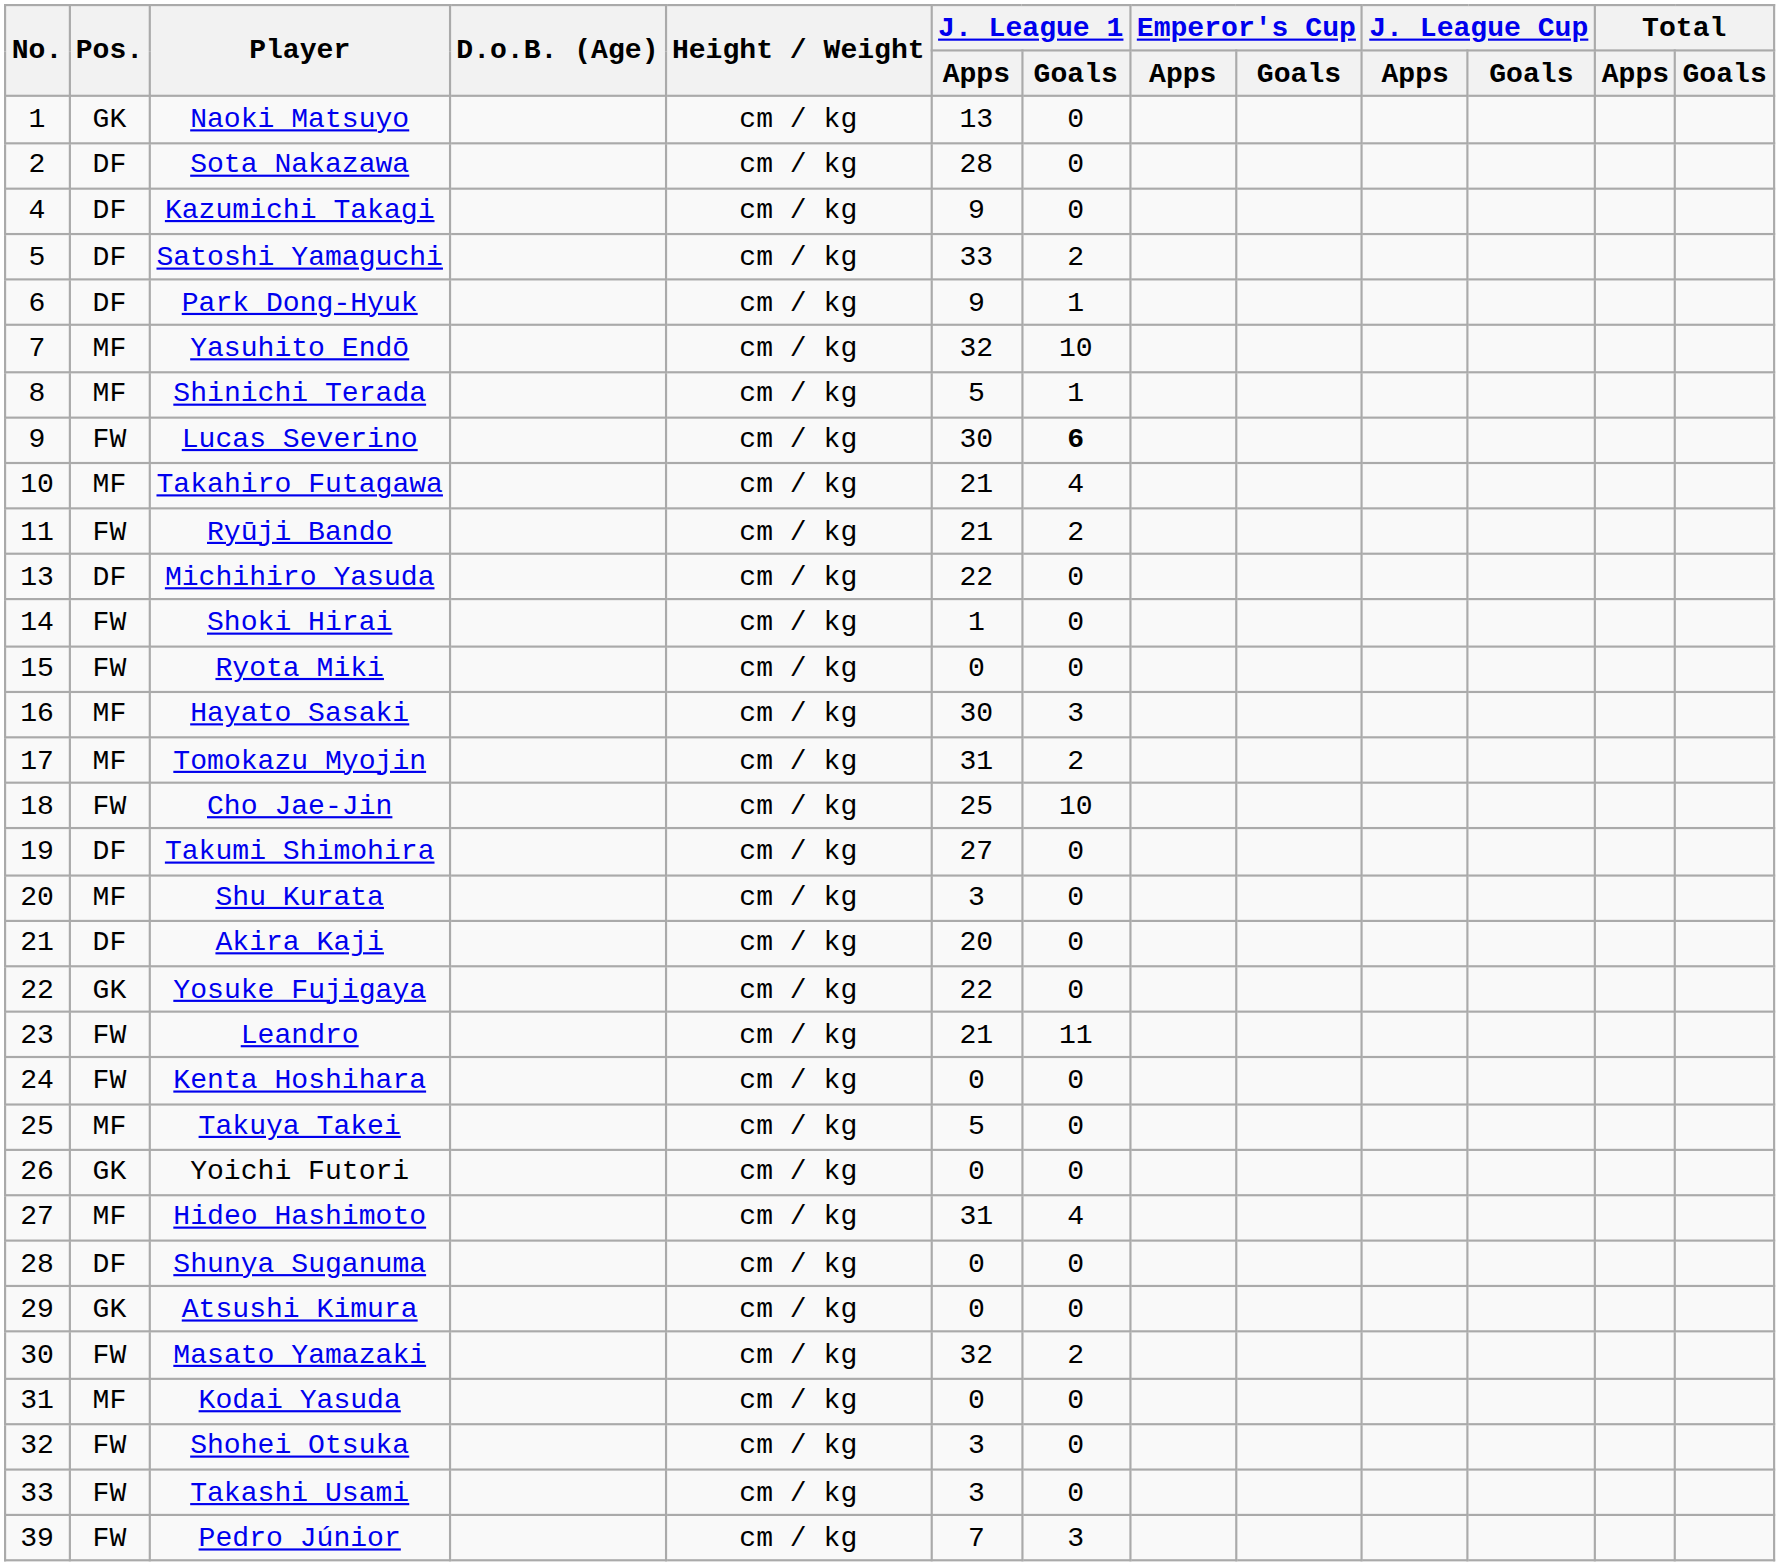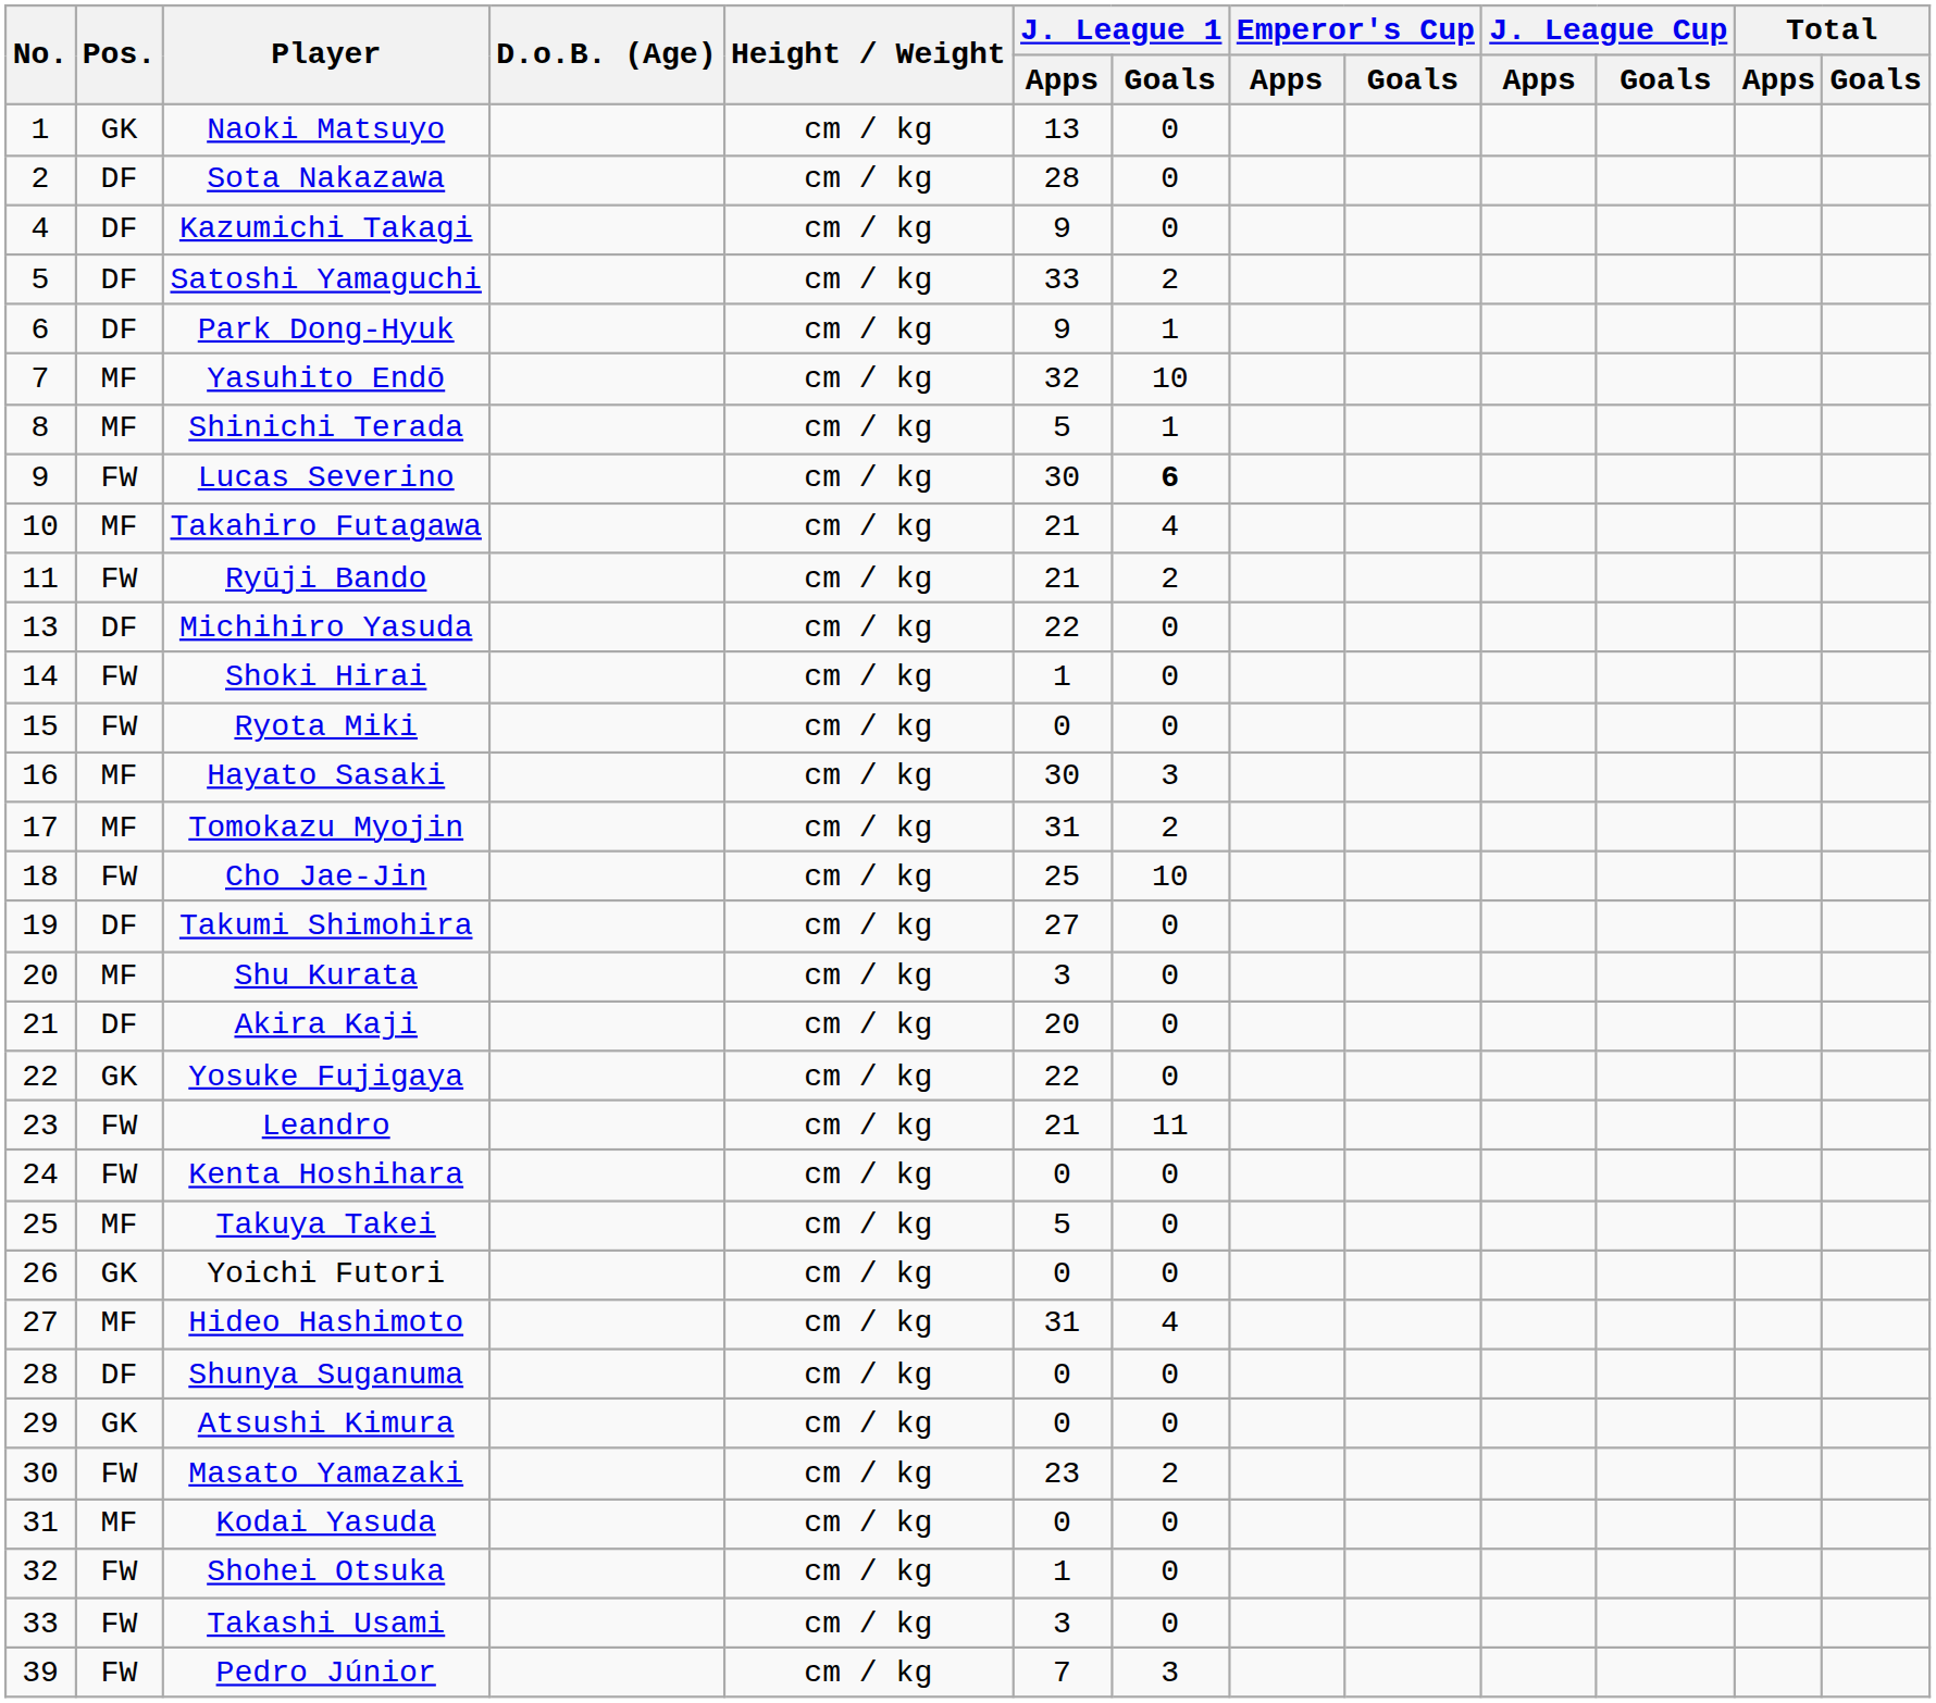Masato Yamazaki | J. League 1 / Apps: 32 -> 23
Shohei Otsuka | J. League 1 / Apps: 3 -> 1
